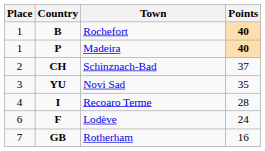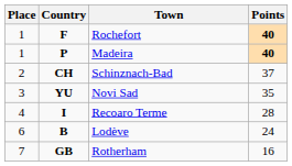Rochefort | Country: B -> F
Lodève | Country: F -> B
